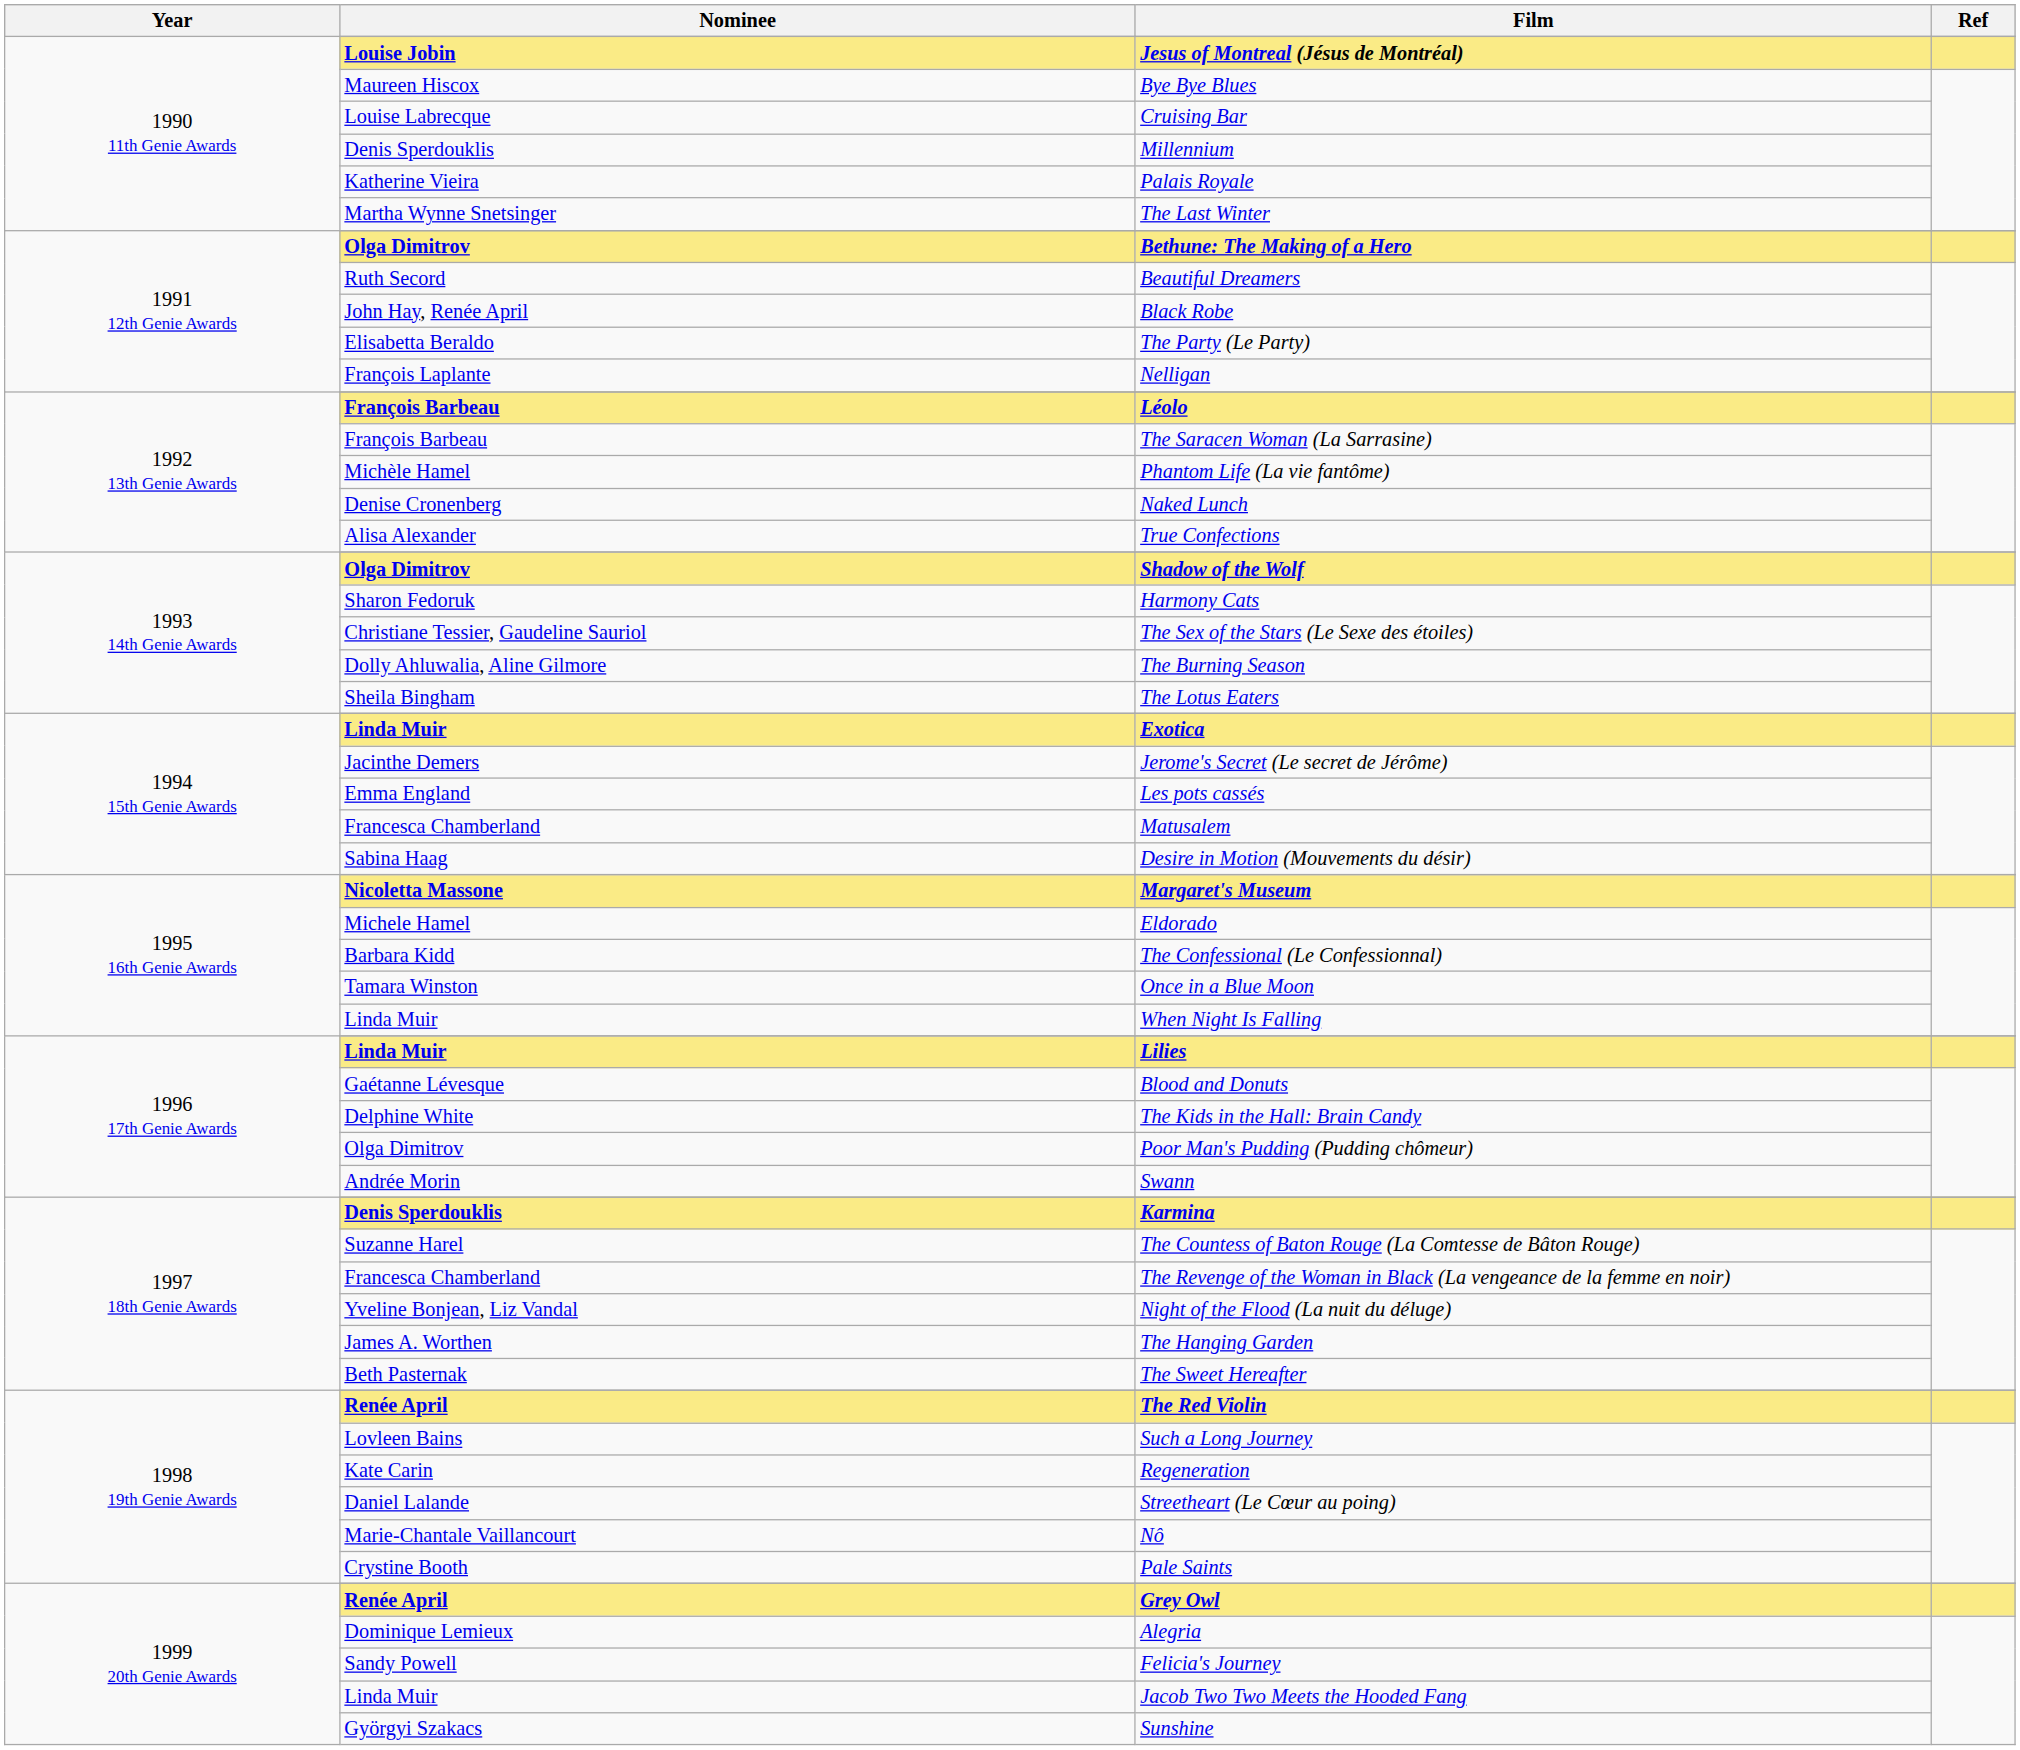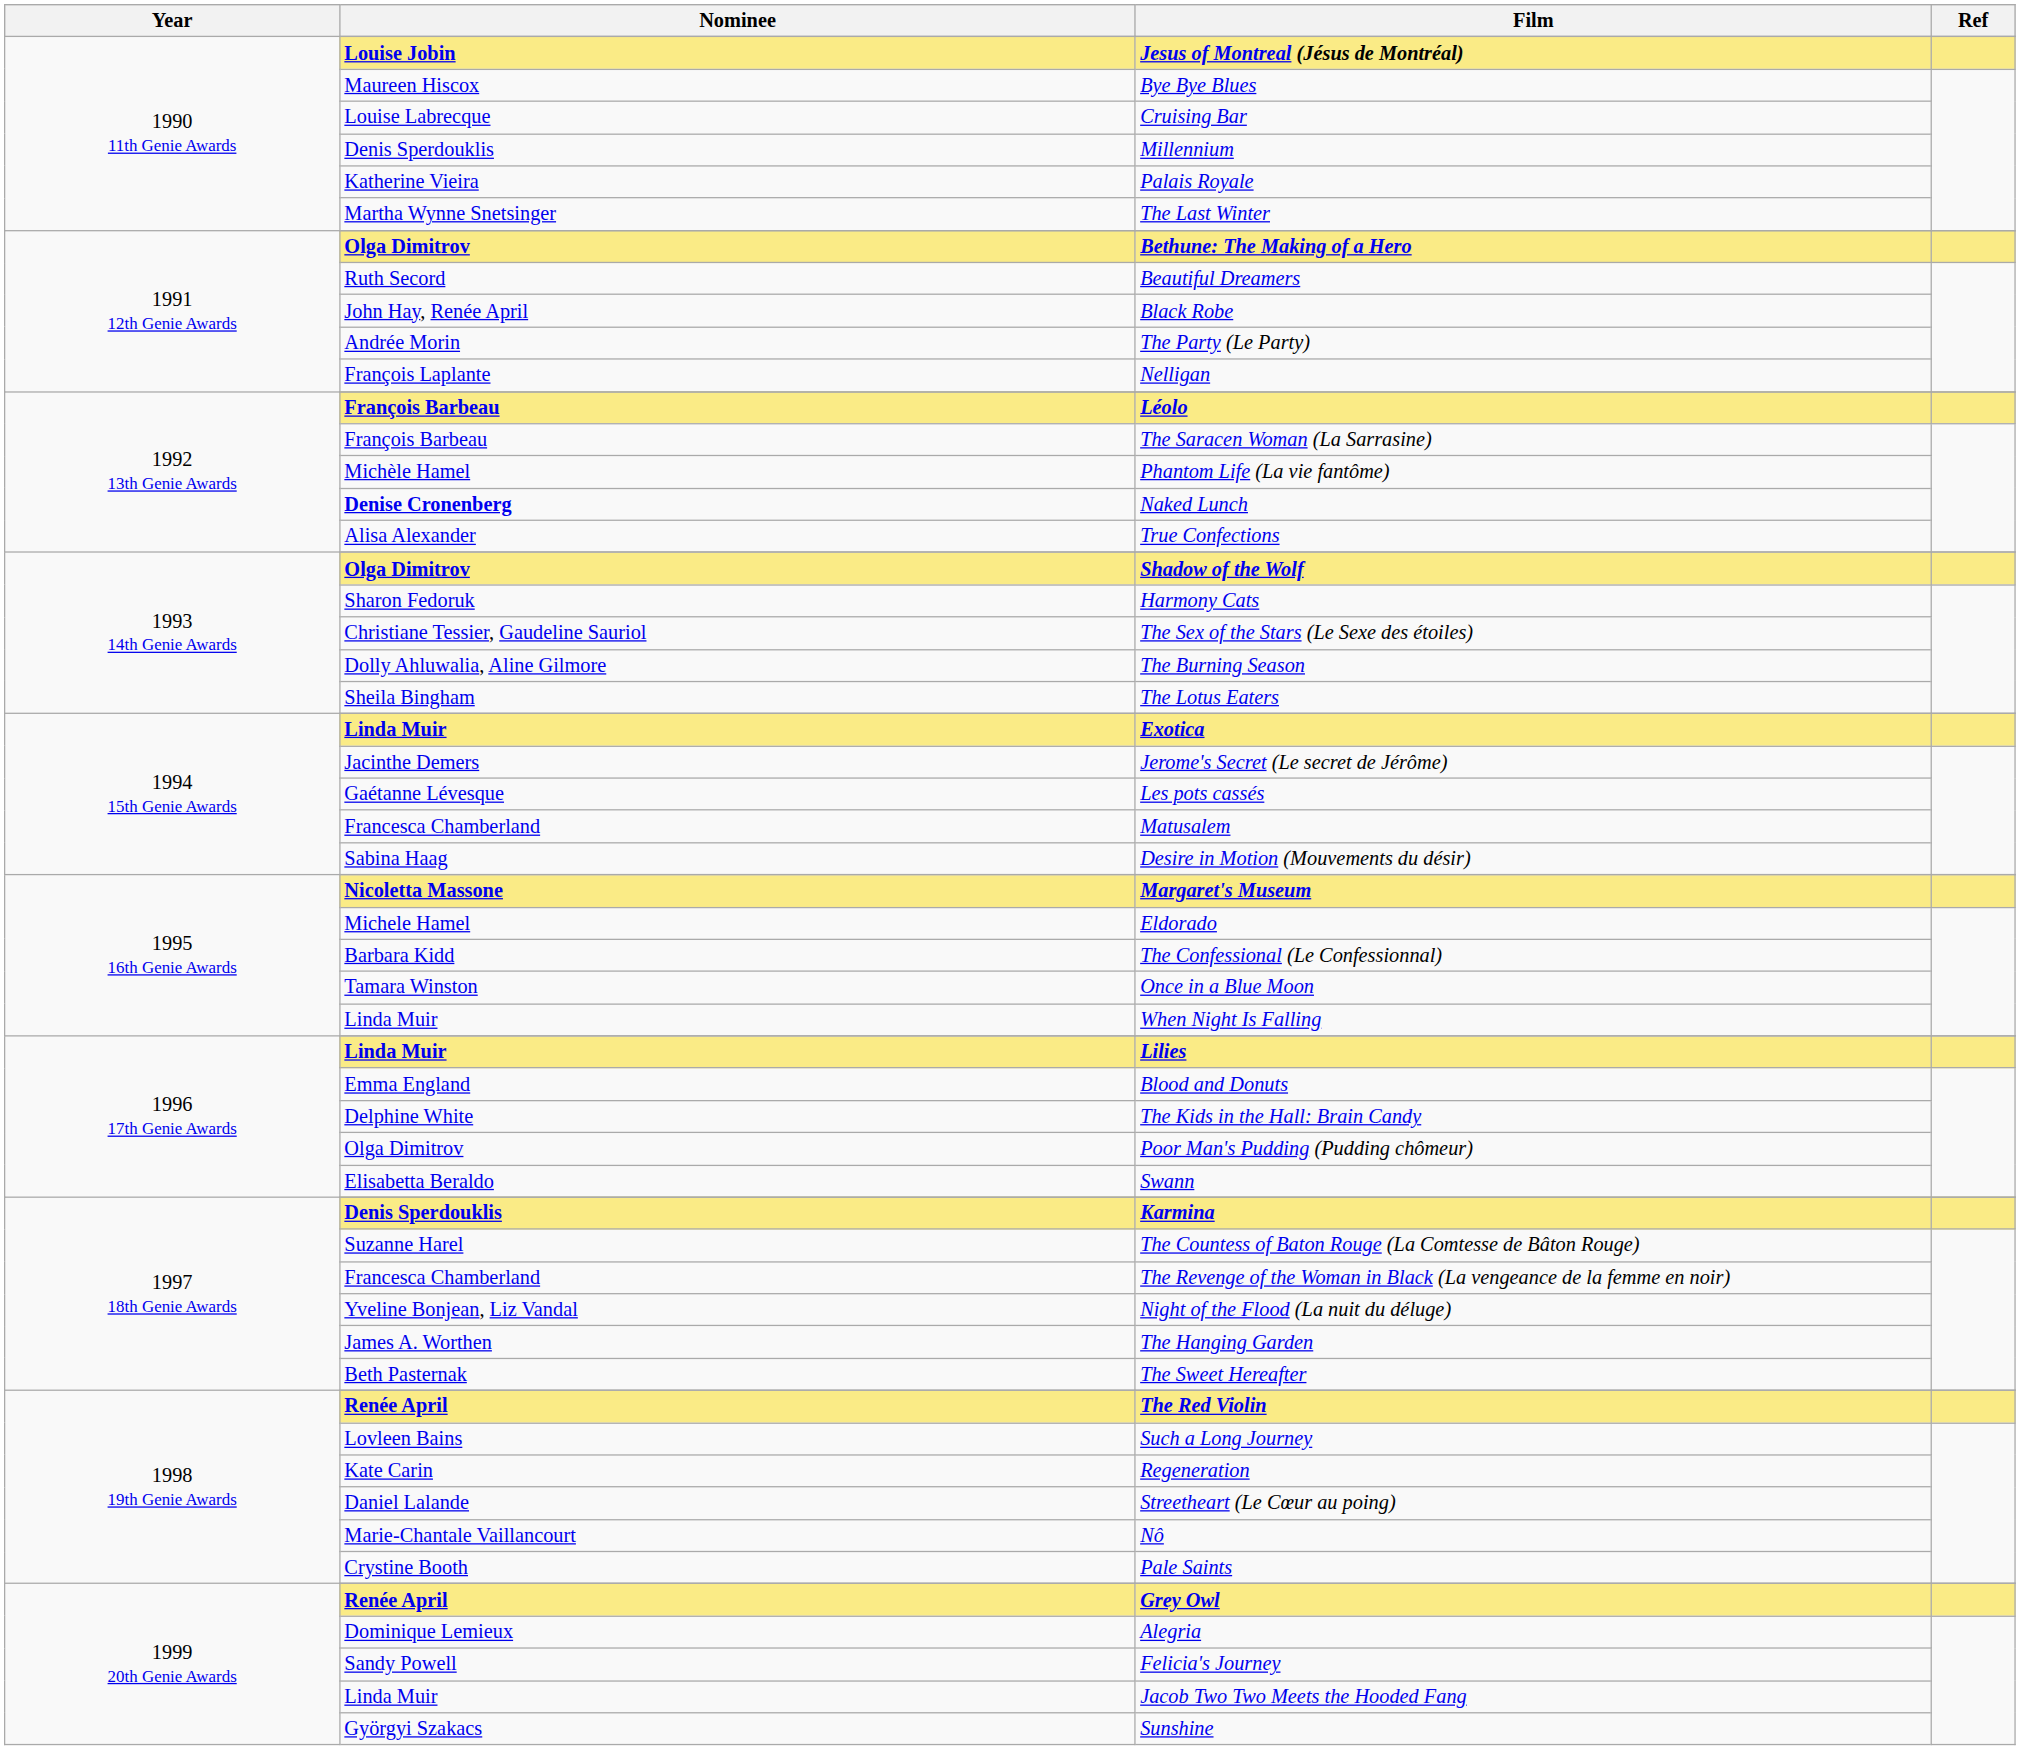The Party (Le Party) | Nominee: Elisabetta Beraldo -> Andrée Morin
Naked Lunch | Nominee: normal -> bold
Les pots cassés | Nominee: Emma England -> Gaétanne Lévesque
Blood and Donuts | Nominee: Gaétanne Lévesque -> Emma England
Swann | Nominee: Andrée Morin -> Elisabetta Beraldo
